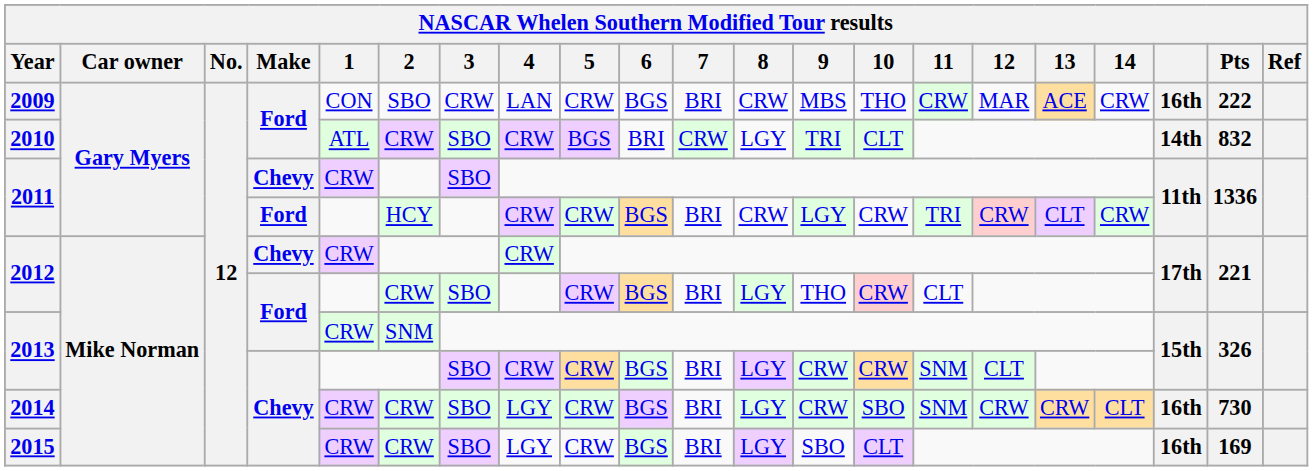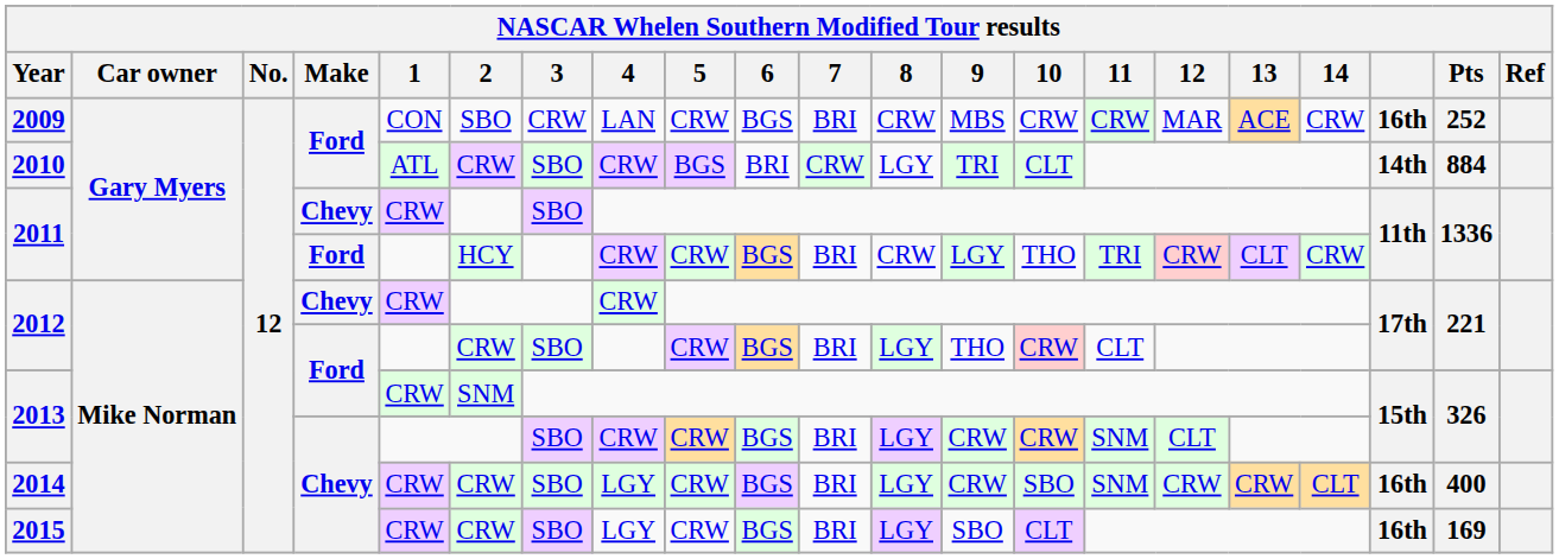2009 | 10: THO -> CRW
2009 | Pts: 222 -> 252
2010 | Pts: 832 -> 884
2011 / Ford | 10: CRW -> THO
2014 | Pts: 730 -> 400
